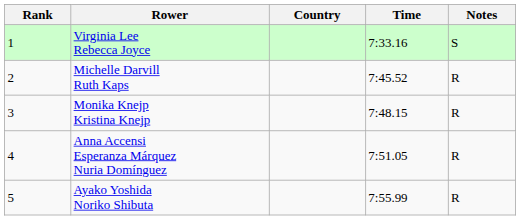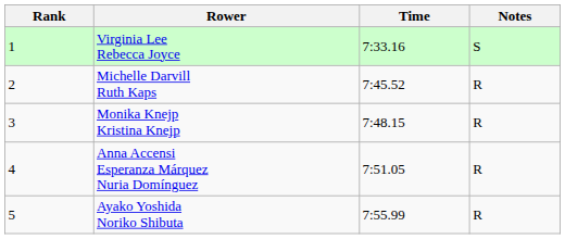- column: Country
